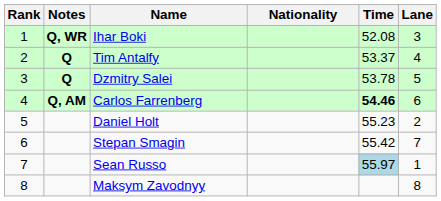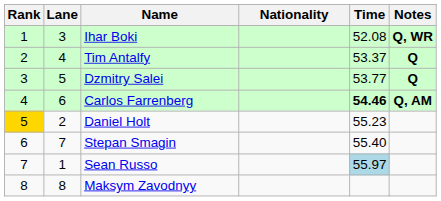columns swapped: Lane <-> Notes
Dzmitry Salei | Time: 53.78 -> 53.77
Daniel Holt | Rank: no background -> gold background
Stepan Smagin | Time: 55.42 -> 55.40
